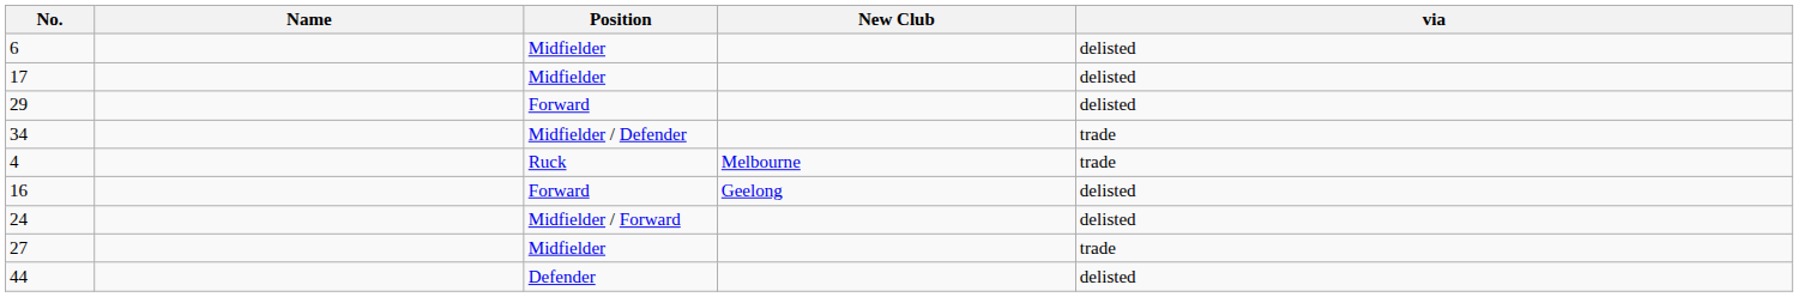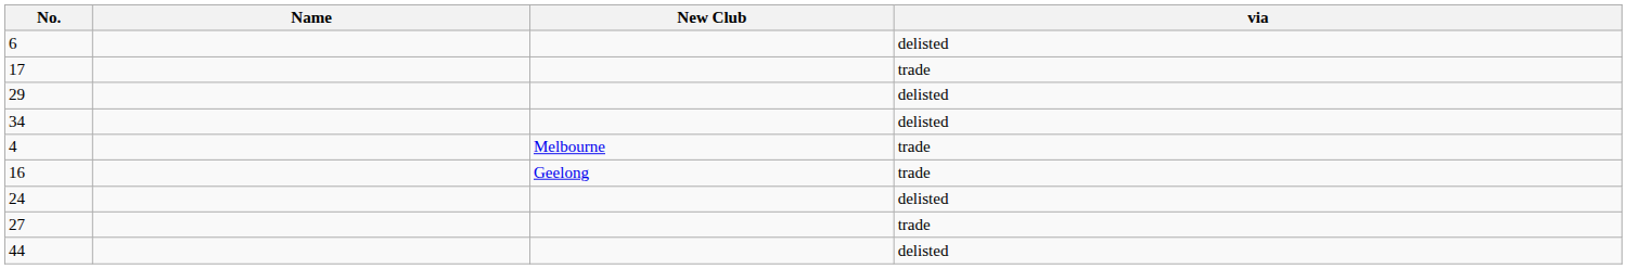- column: Position | Midfielder | Midfielder | Forward | Midfielder / Defender | Ruck | Forward | Midfielder / Forward | Midfielder | Defender
17 | via: delisted -> trade
34 | via: trade -> delisted
16 | via: delisted -> trade
